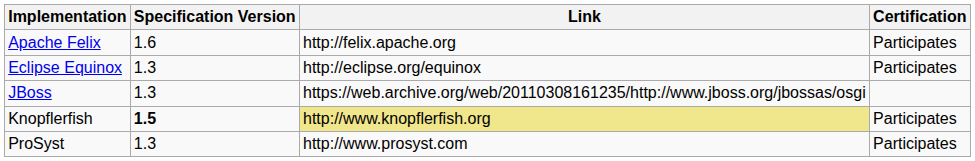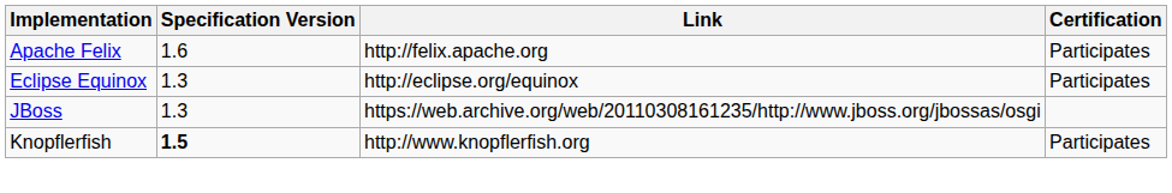Knopflerfish | Link: khaki background -> no background
- row: ProSyst | 1.3 | http://www.prosyst.com | Participates
